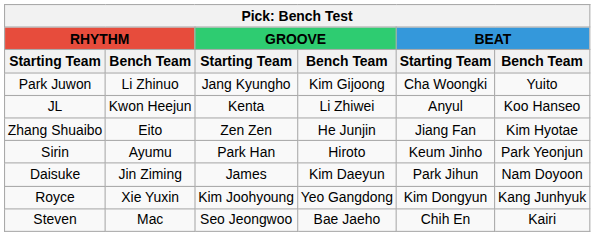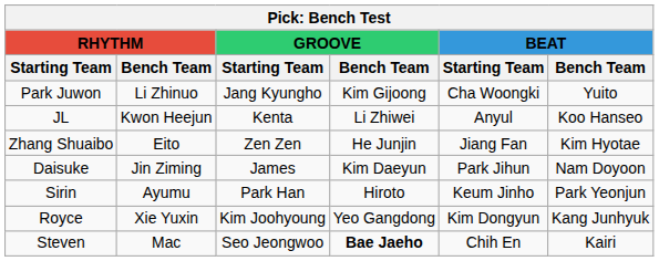rows swapped: Daisuke <-> Sirin
Steven | GROOVE / Bench Team: normal -> bold
